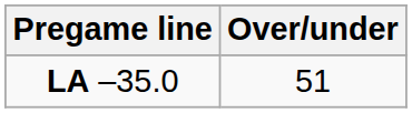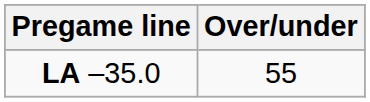LA –35.0 | Over/under: 51 -> 55
